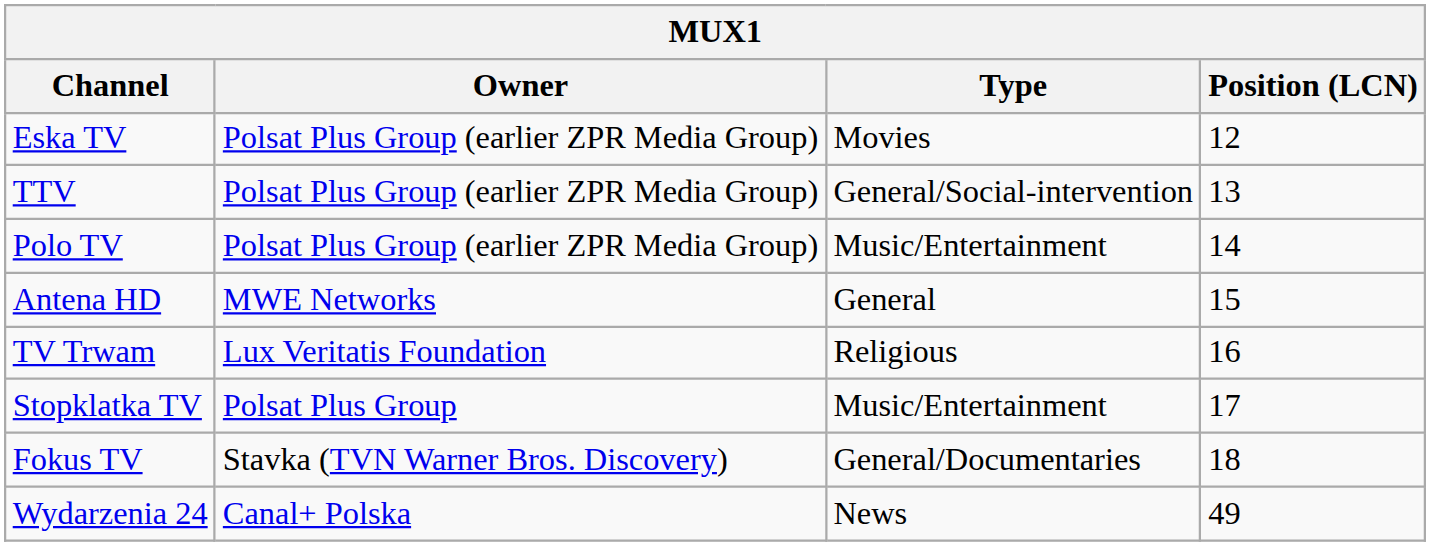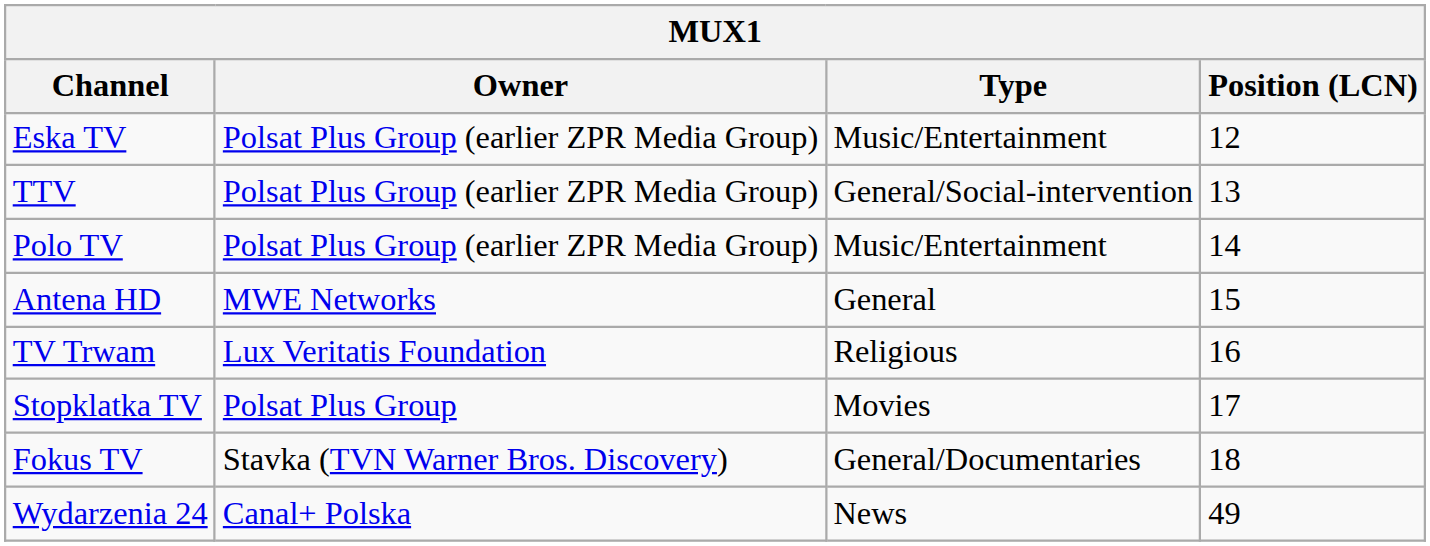Eska TV | Type: Movies -> Music/Entertainment
Stopklatka TV | Type: Music/Entertainment -> Movies
